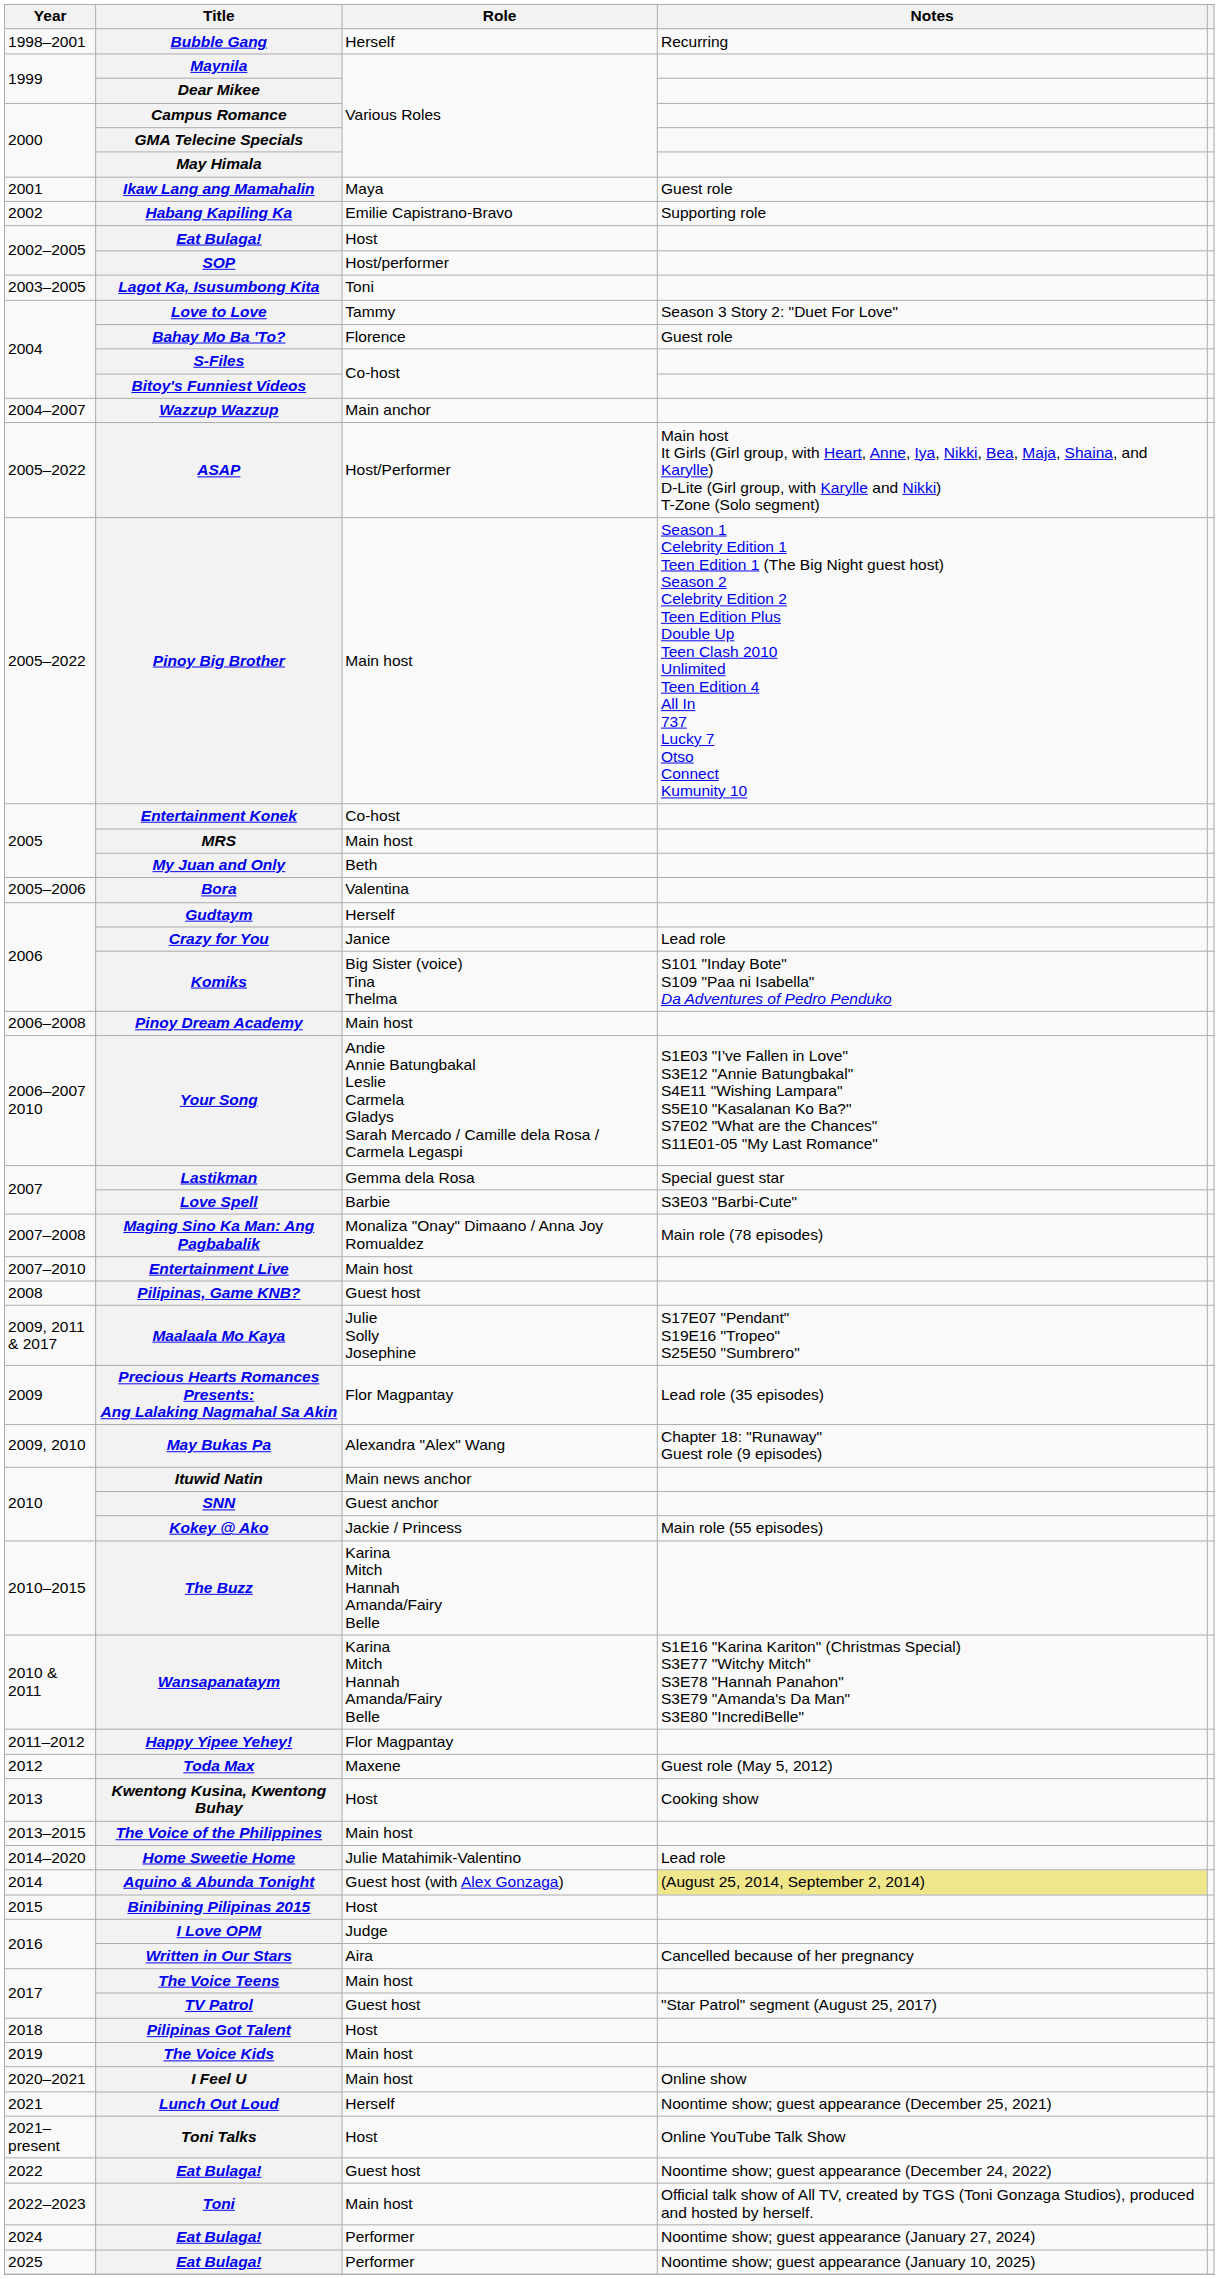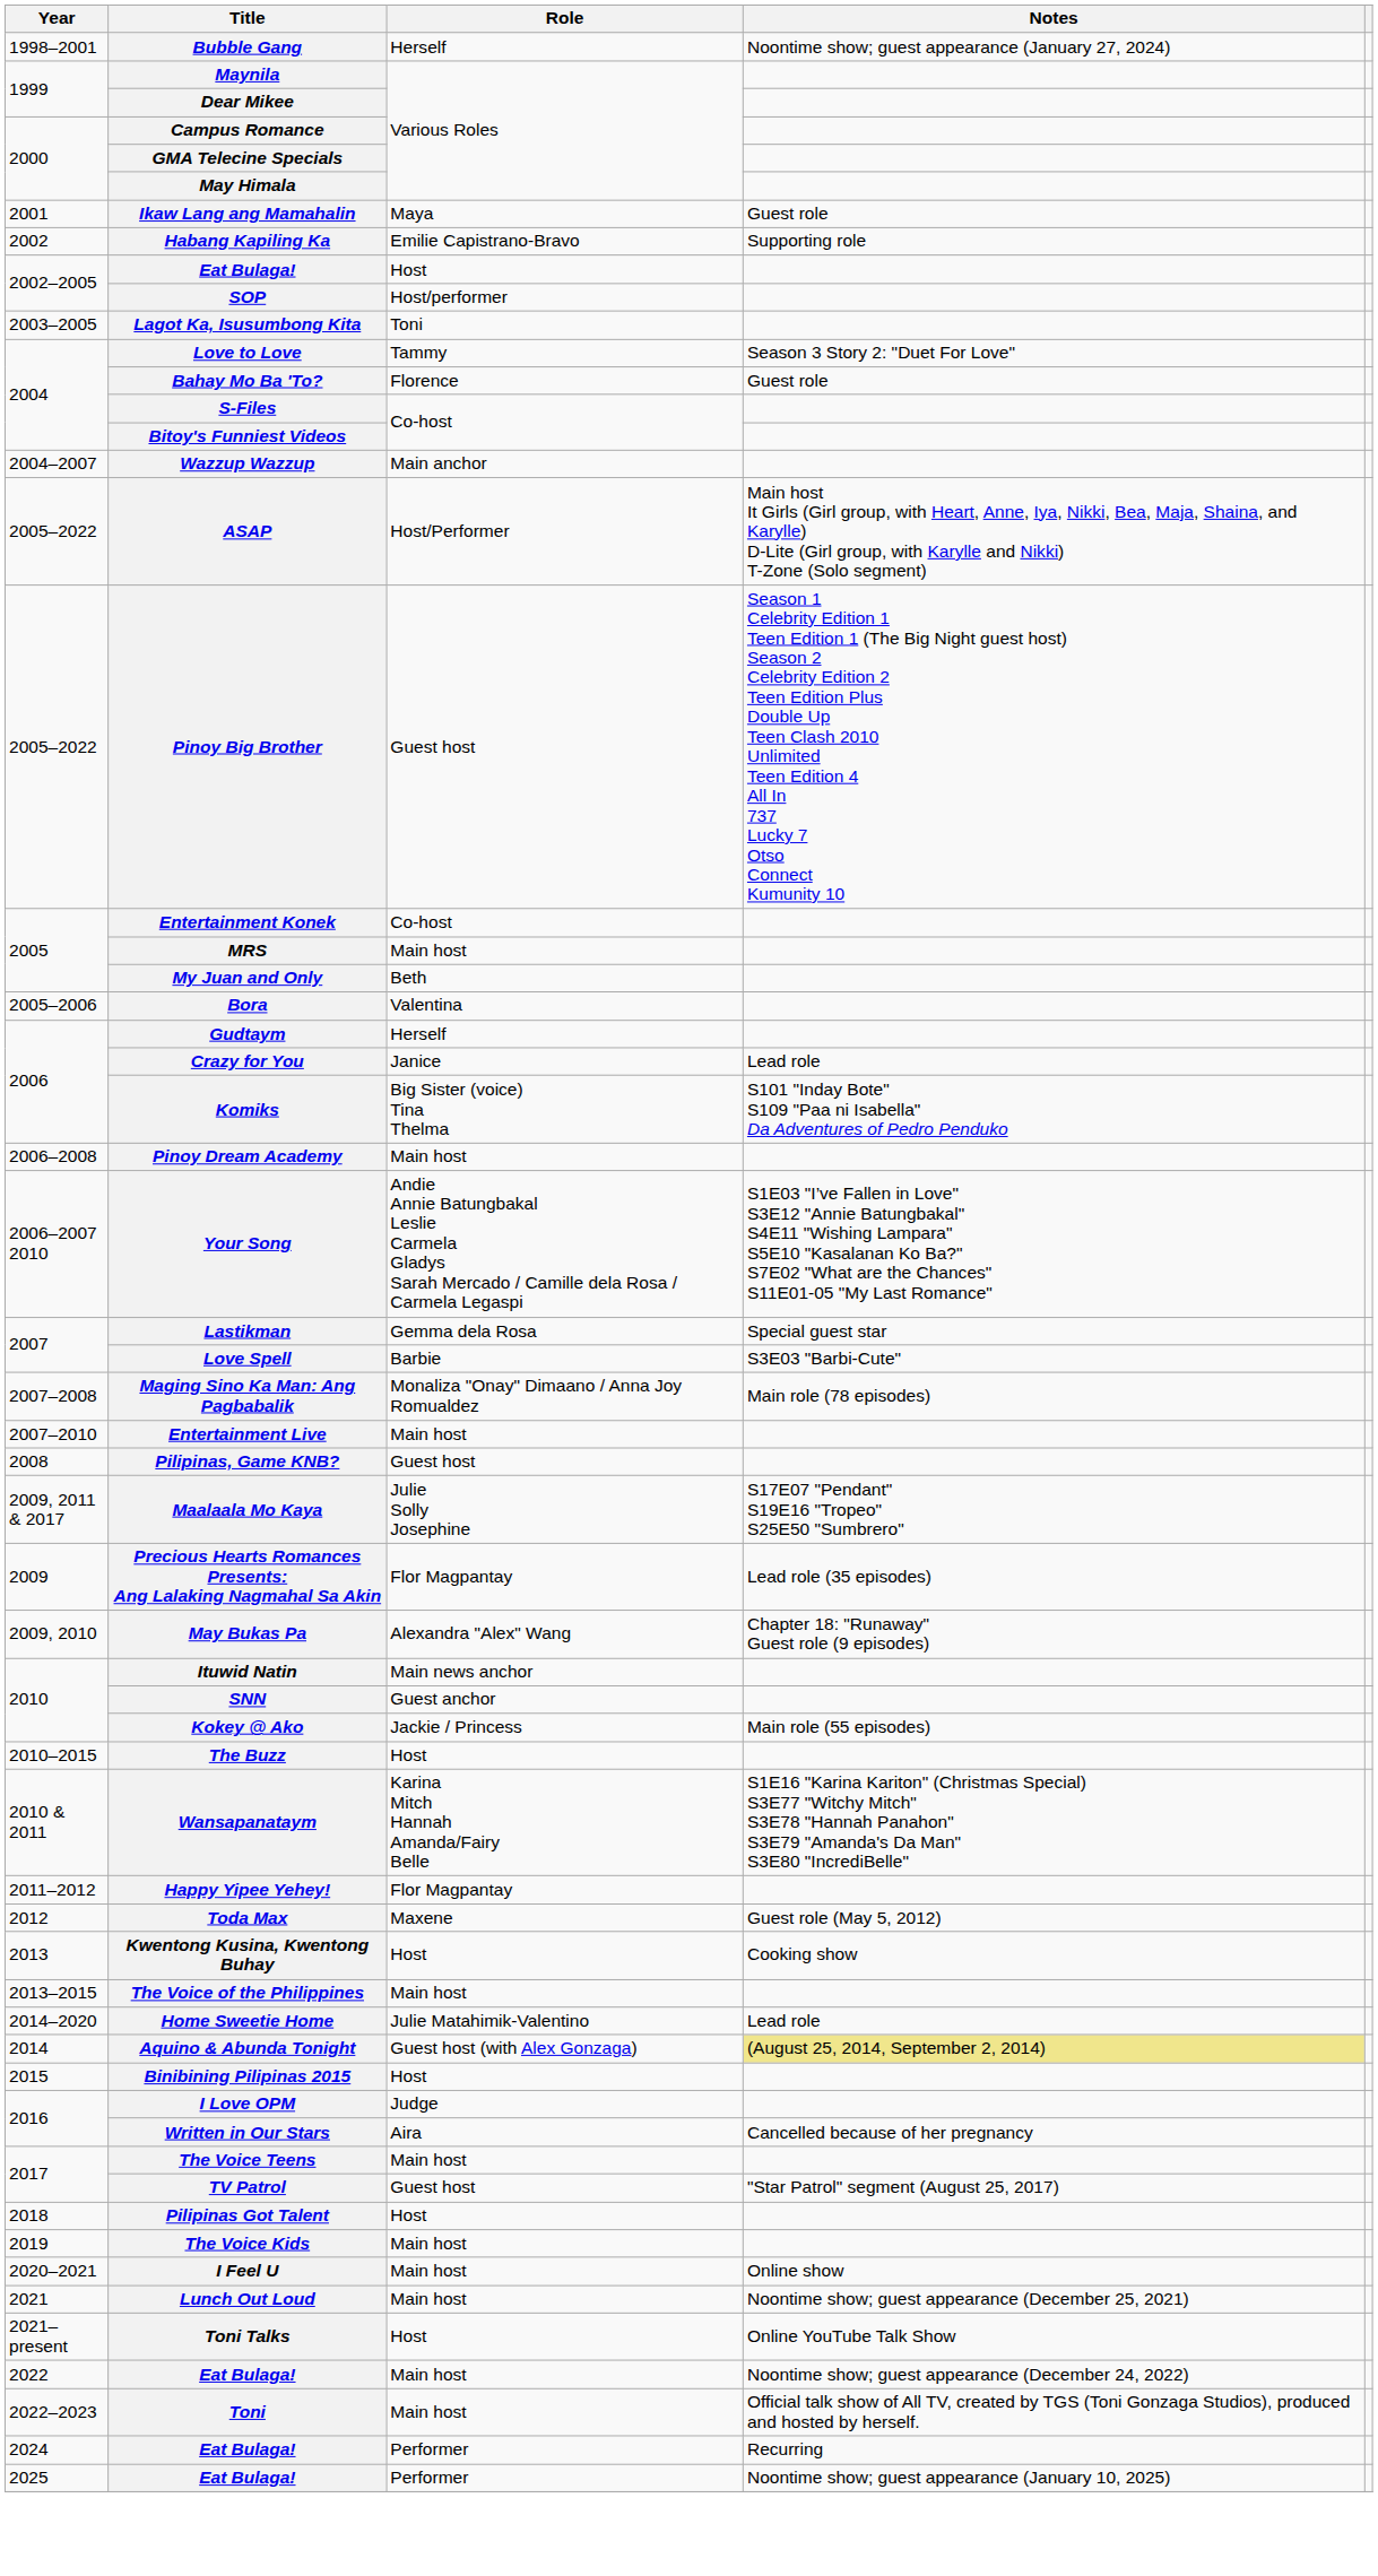Bubble Gang | Notes: Recurring -> Noontime show; guest appearance (January 27, 2024)
Pinoy Big Brother | Role: Main host -> Guest host
The Buzz | Role: Karina Mitch Hannah Amanda/Fairy Belle -> Host
Lunch Out Loud | Role: Herself -> Main host
2022 / Eat Bulaga! | Role: Guest host -> Main host
2024 / Eat Bulaga! | Notes: Noontime show; guest appearance (January 27, 2024) -> Recurring
